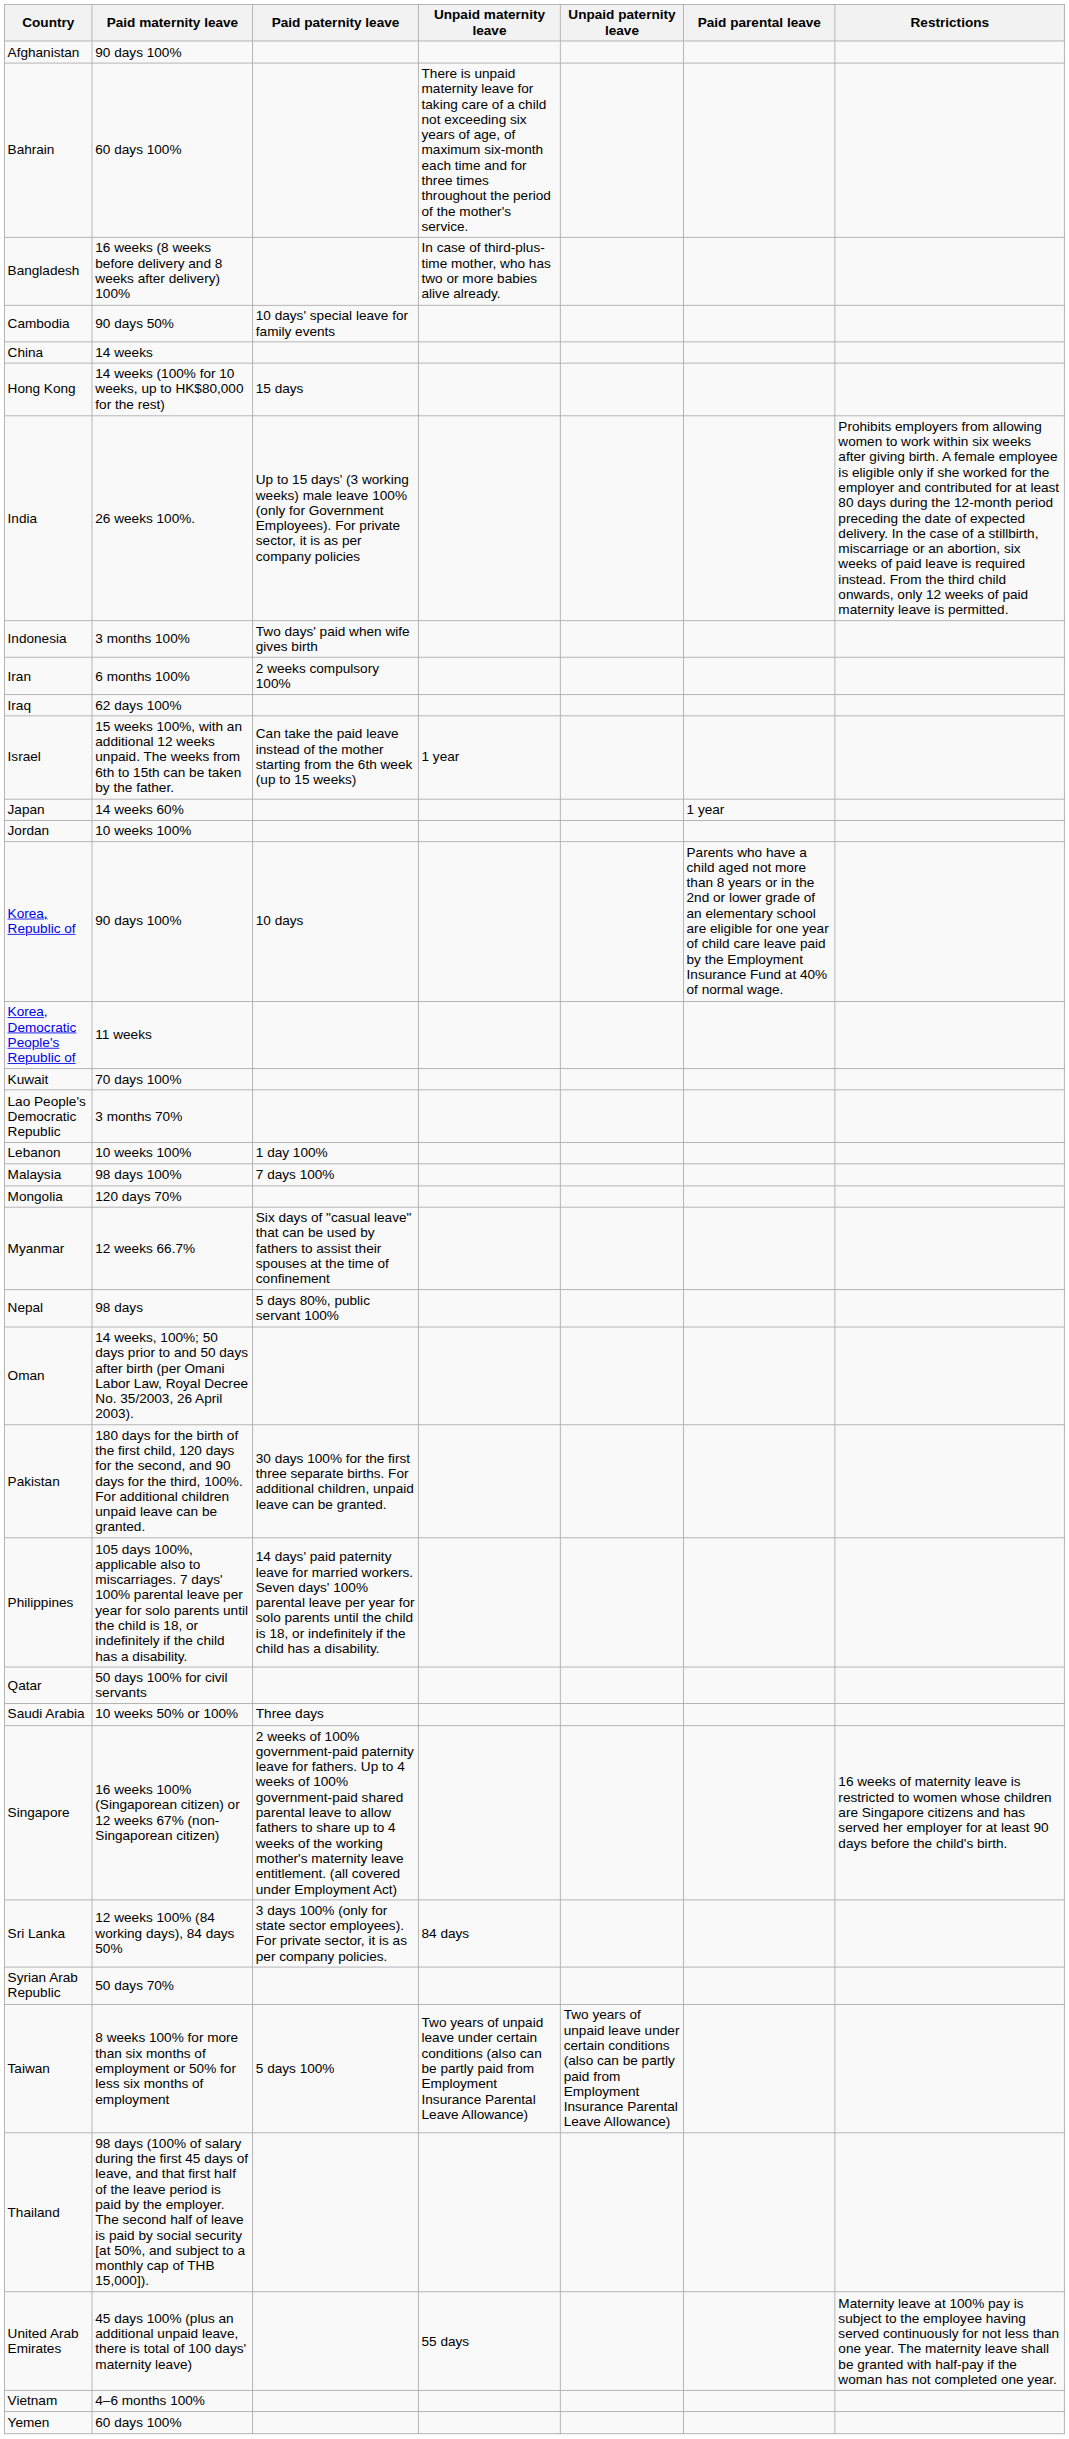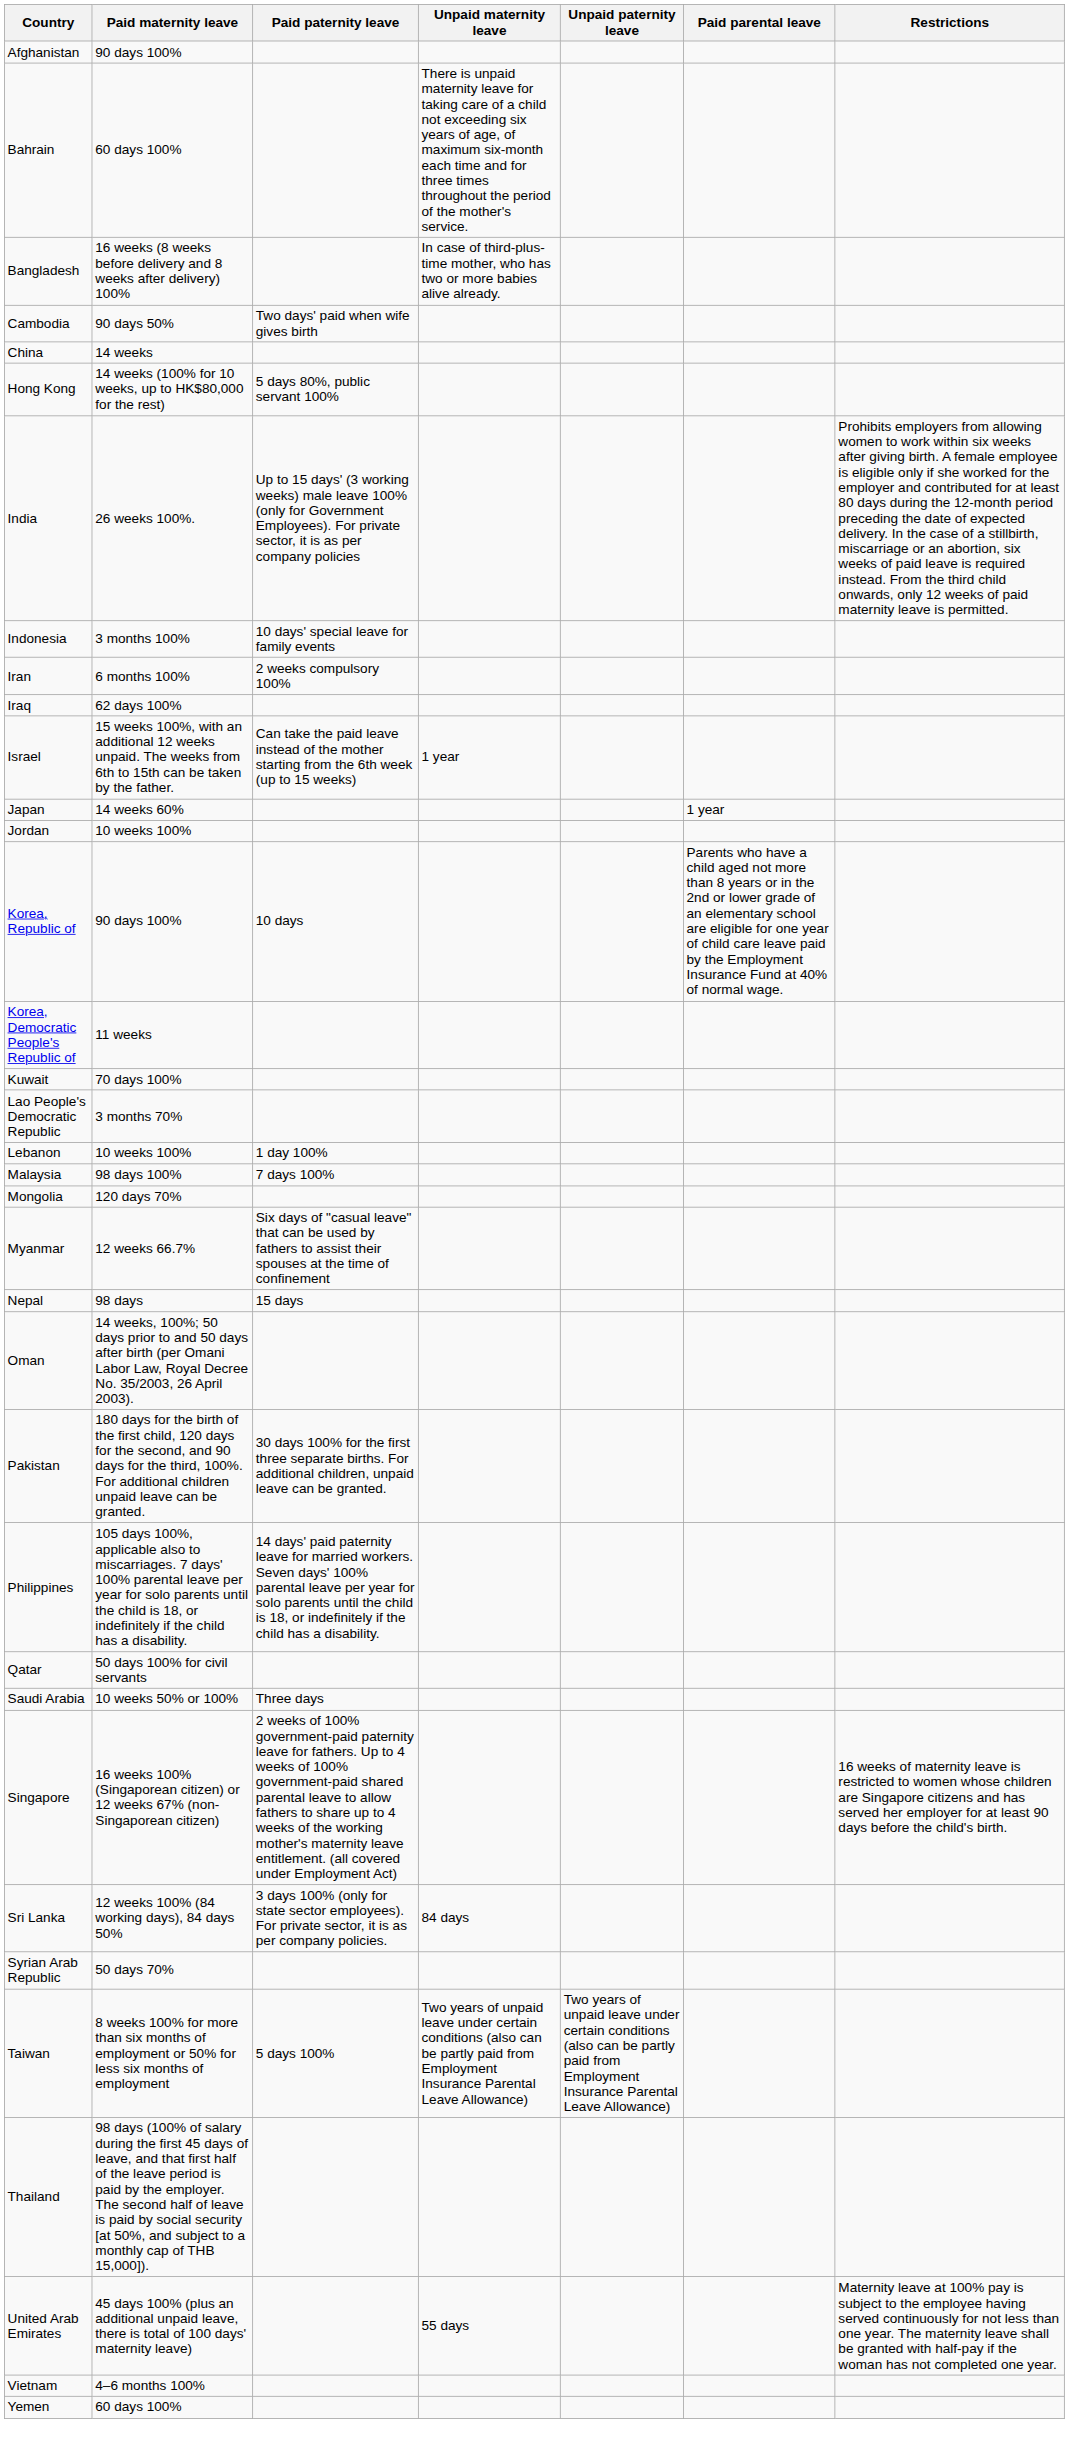Cambodia | Paid paternity leave: 10 days' special leave for family events -> Two days' paid when wife gives birth
Hong Kong | Paid paternity leave: 15 days -> 5 days 80%, public servant 100%
Indonesia | Paid paternity leave: Two days' paid when wife gives birth -> 10 days' special leave for family events
Nepal | Paid paternity leave: 5 days 80%, public servant 100% -> 15 days
